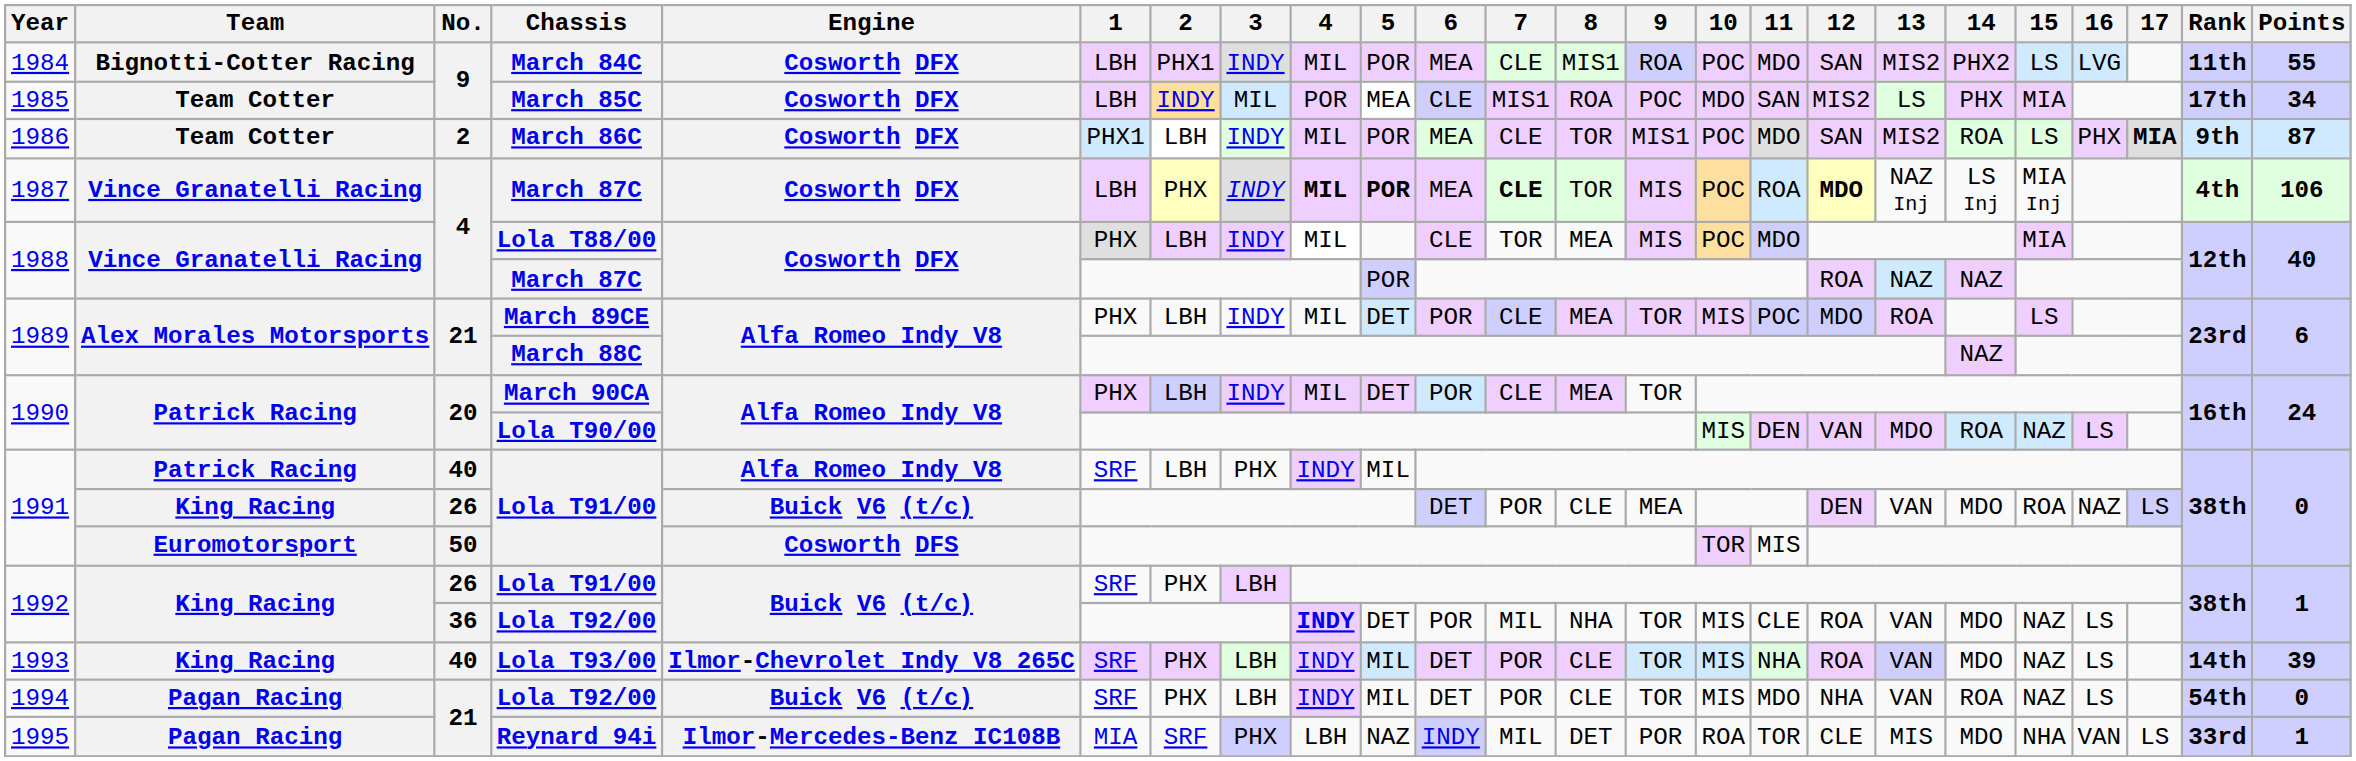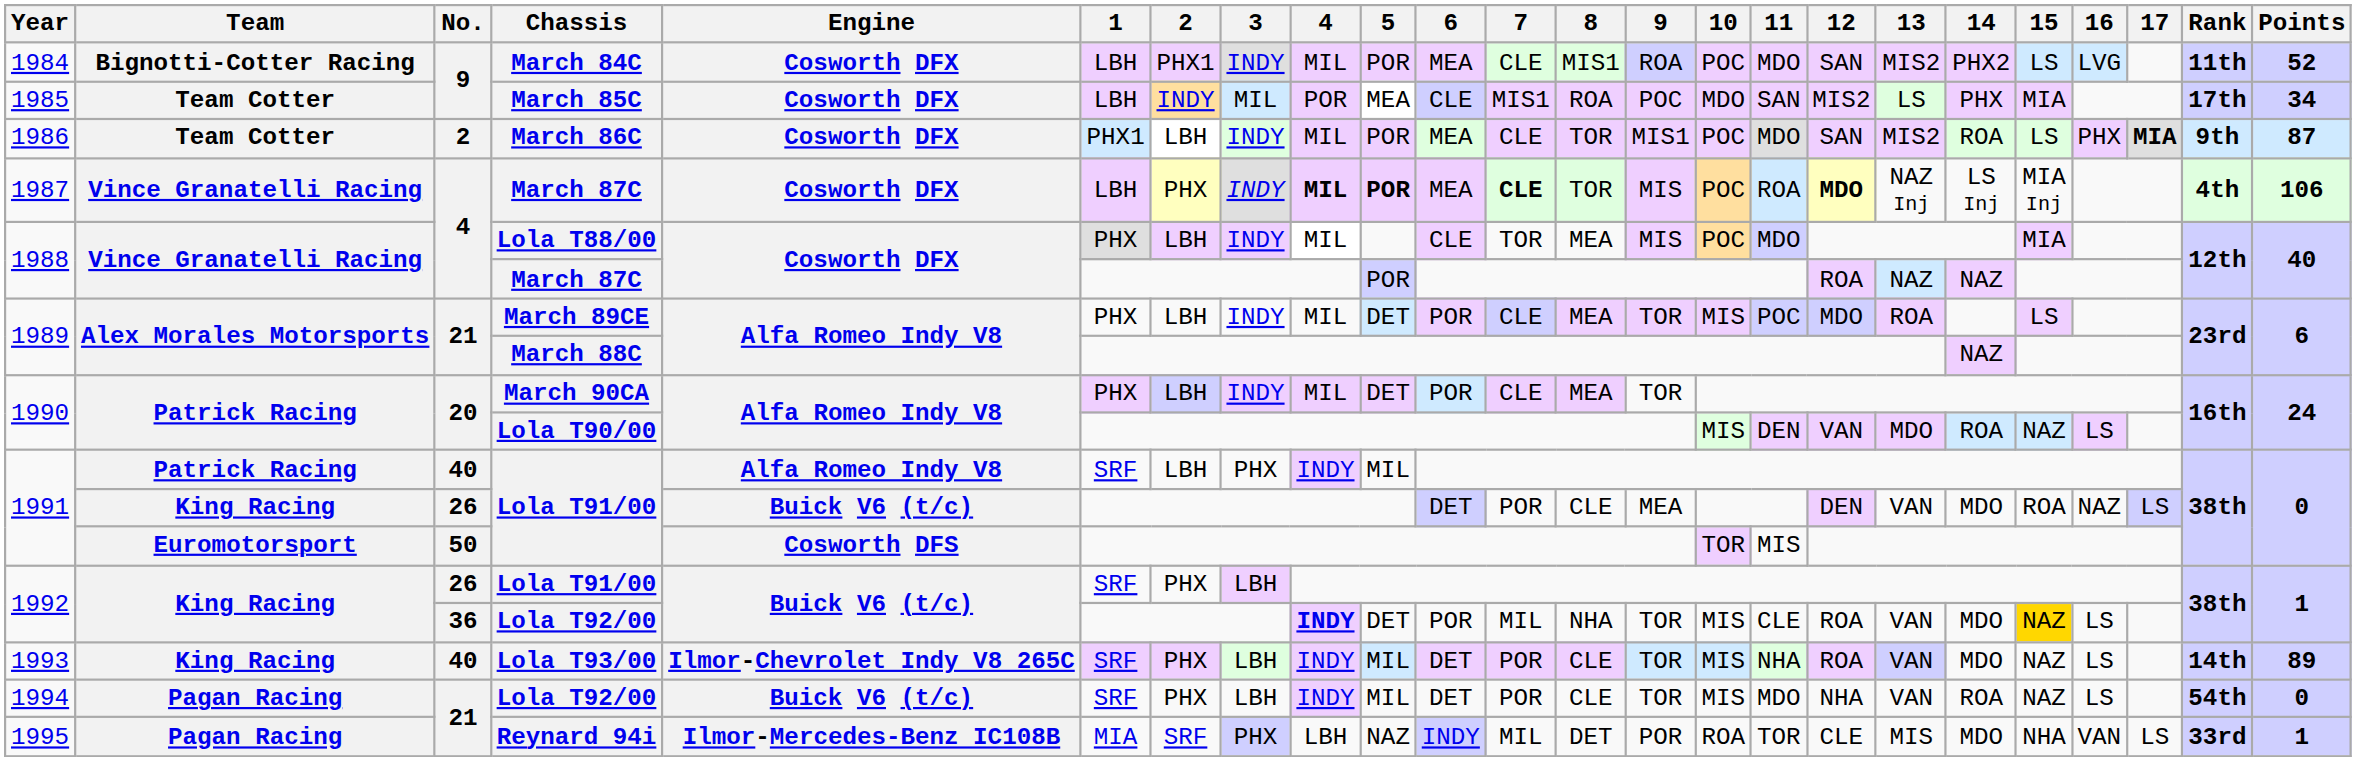March 84C | Points: 55 -> 52
1992 / Lola T92/00 | 15: no background -> gold background
Lola T93/00 | Points: 39 -> 89
